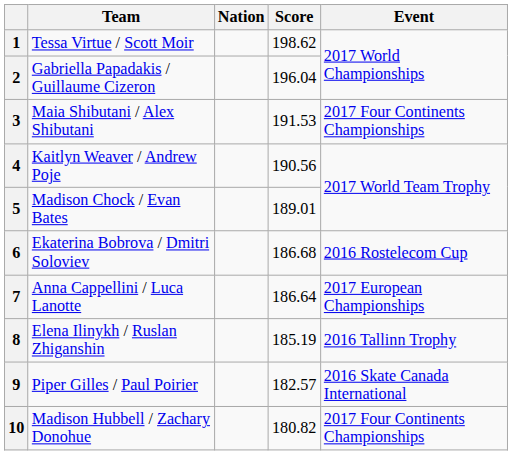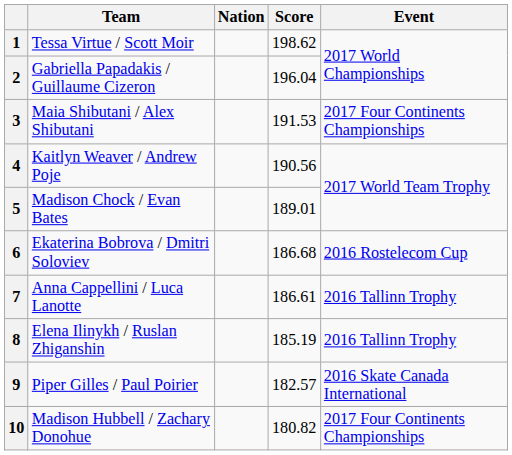7 | Score: 186.64 -> 186.61
7 | Event: 2017 European Championships -> 2016 Tallinn Trophy
